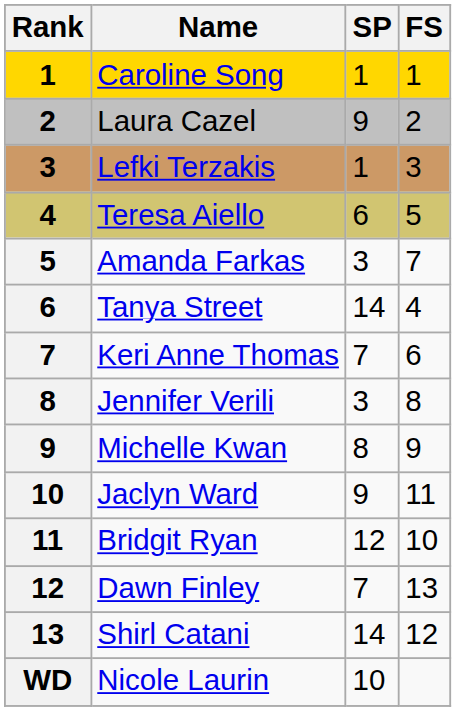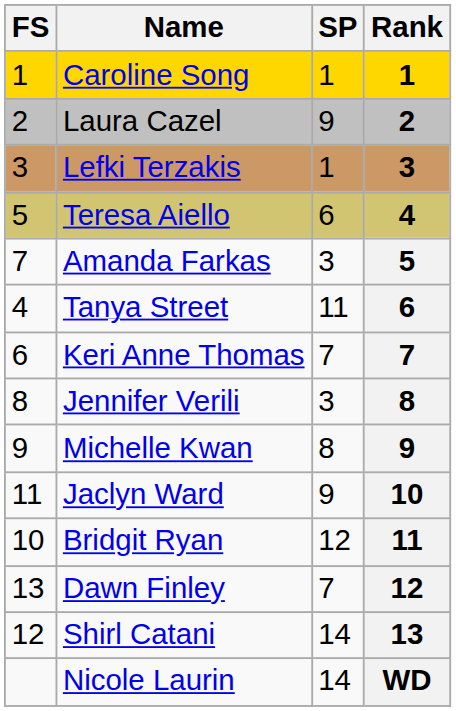columns swapped: Rank <-> FS
Tanya Street | SP: 14 -> 11
Nicole Laurin | SP: 10 -> 14
